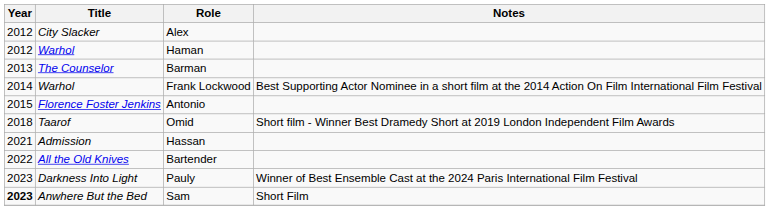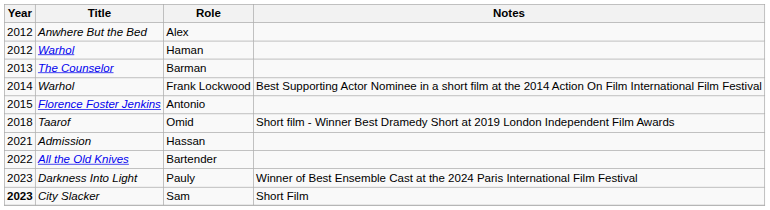Alex | Title: City Slacker -> Anwhere But the Bed
Sam | Title: Anwhere But the Bed -> City Slacker
